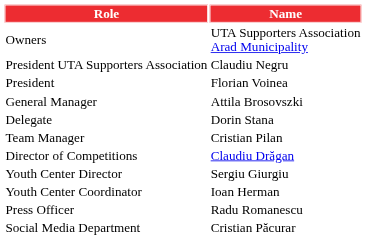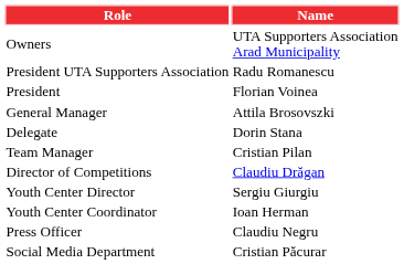President UTA Supporters Association | Name: Claudiu Negru -> Radu Romanescu
Press Officer | Name: Radu Romanescu -> Claudiu Negru
